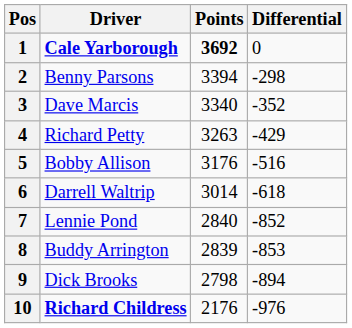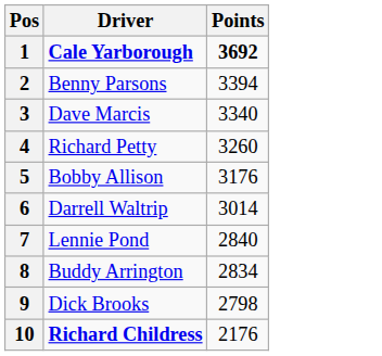- column: Differential | 0 | -298 | -352 | -429 | -516 | -618 | -852 | -853 | -894 | -976
4 | Points: 3263 -> 3260
8 | Points: 2839 -> 2834
